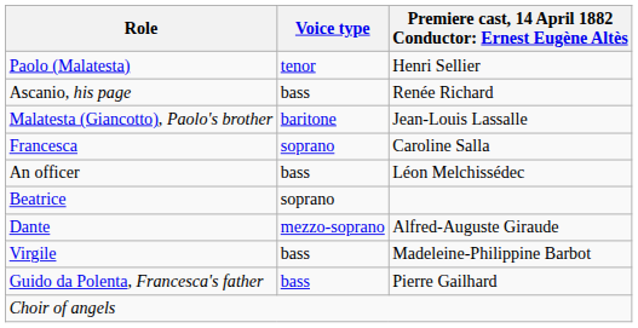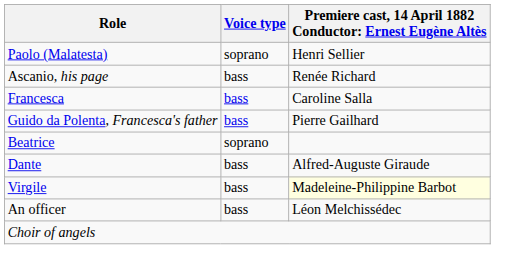Paolo (Malatesta) | Voice type: tenor -> soprano
- row: Malatesta (Giancotto), Paolo's brother | baritone | Jean-Louis Lassalle
Francesca | Voice type: soprano -> bass
rows swapped: Guido da Polenta, Francesca's father <-> An officer
Dante | Voice type: mezzo-soprano -> bass
Virgile | column 3: no background -> lightyellow background
